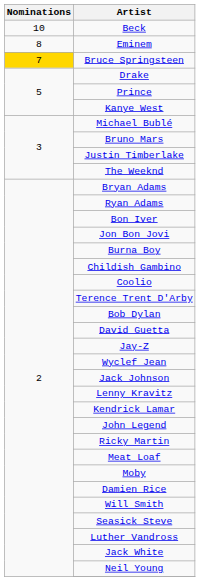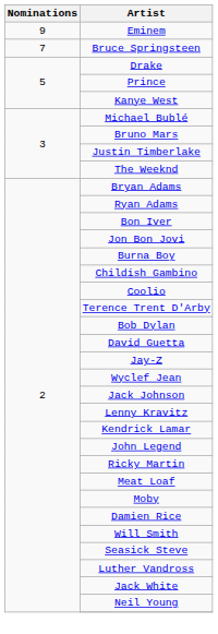- row: 10 | Beck
Eminem | Nominations: 8 -> 9
Bruce Springsteen | Nominations: gold background -> no background
